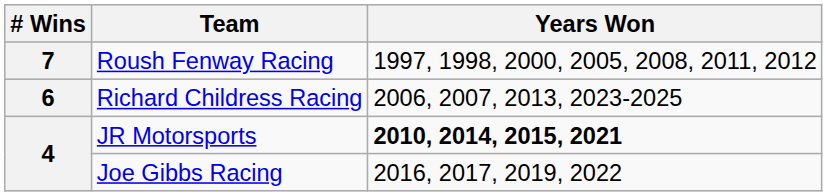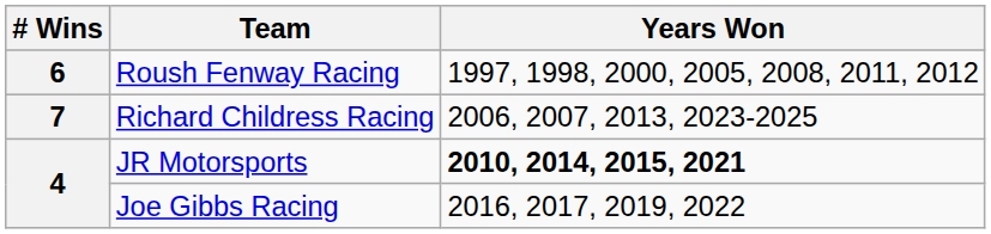Roush Fenway Racing | # Wins: 7 -> 6
Richard Childress Racing | # Wins: 6 -> 7
